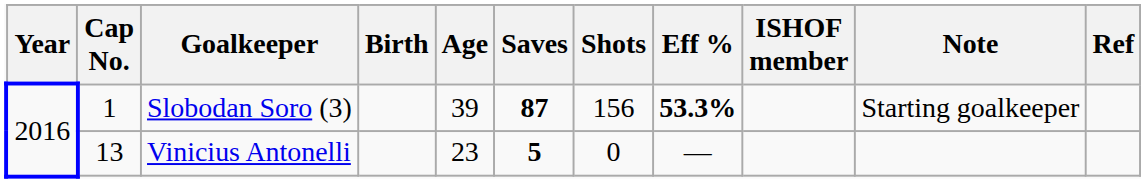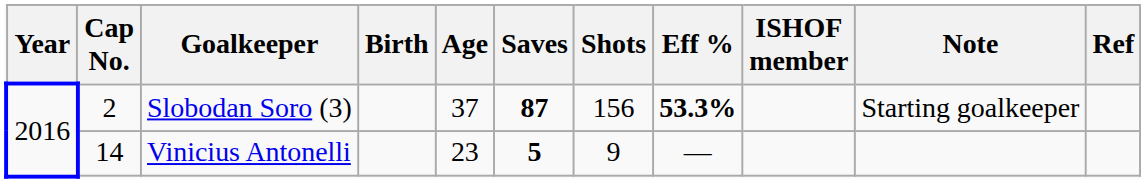Slobodan Soro (3) | Cap No.: 1 -> 2
Slobodan Soro (3) | Age: 39 -> 37
Vinicius Antonelli | Cap No.: 13 -> 14
Vinicius Antonelli | Shots: 0 -> 9
